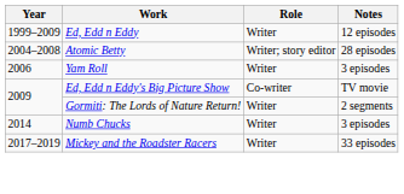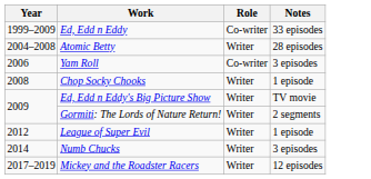Ed, Edd n Eddy | Role: Writer -> Co-writer
Ed, Edd n Eddy | Notes: 12 episodes -> 33 episodes
Atomic Betty | Role: Writer; story editor -> Writer
Yam Roll | Role: Writer -> Co-writer
+ row: 2008 | Chop Socky Chooks | Writer | 1 episode
Ed, Edd n Eddy's Big Picture Show | Role: Co-writer -> Writer
+ row: 2012 | League of Super Evil | Writer | 1 episode
Mickey and the Roadster Racers | Notes: 33 episodes -> 12 episodes
